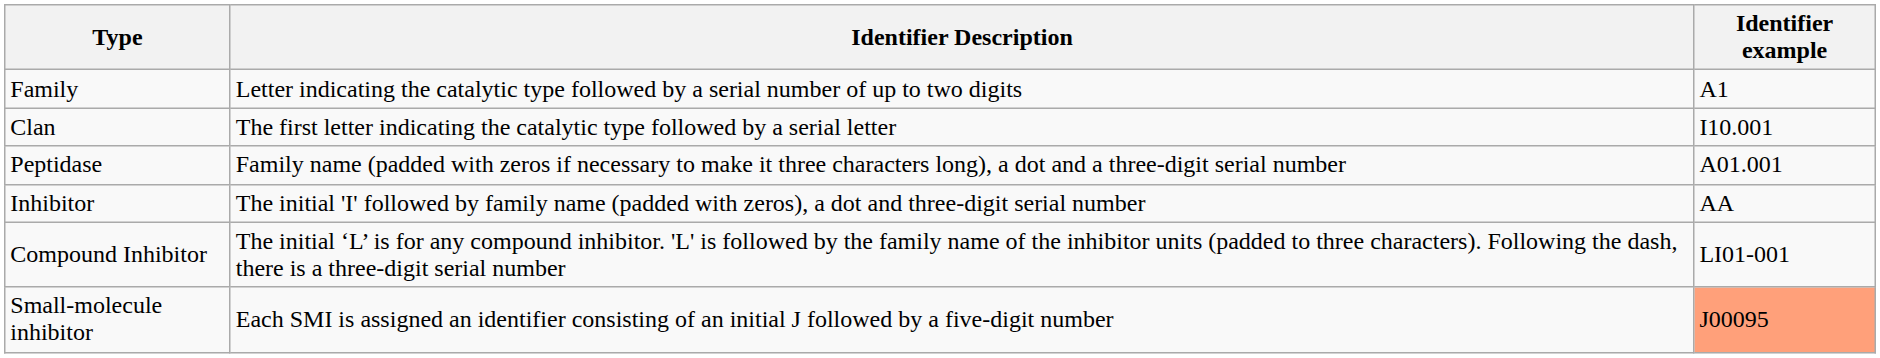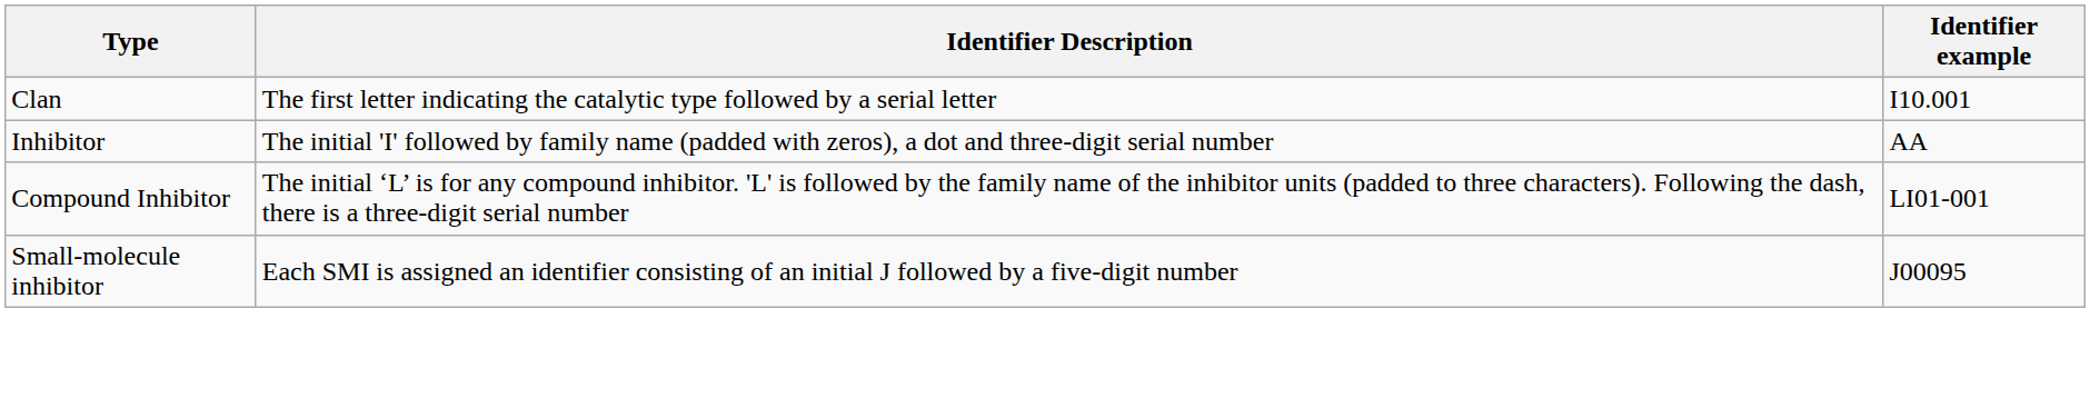- row: Family | Letter indicating the catalytic type followed by a serial number of up to two digits | A1
- row: Peptidase | Family name (padded with zeros if necessary to make it three characters long), a dot and a three-digit serial number | A01.001
Small-molecule inhibitor | Identifier example: lightsalmon background -> no background
